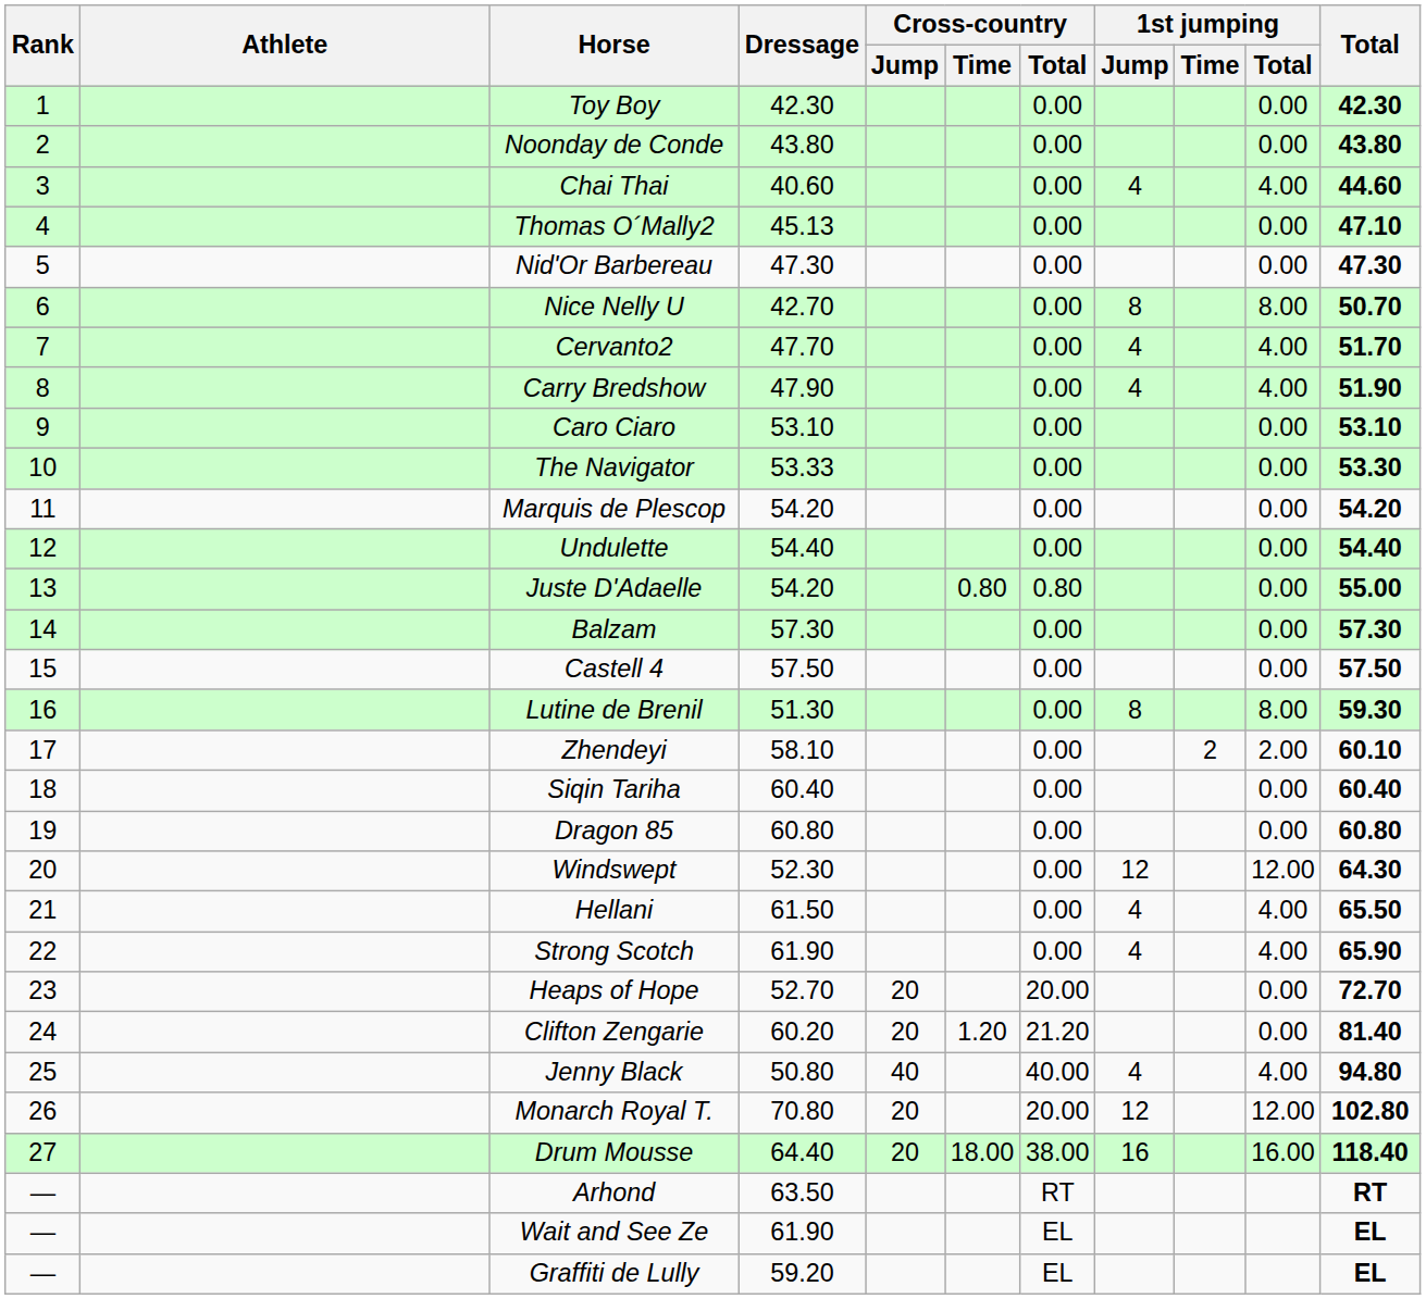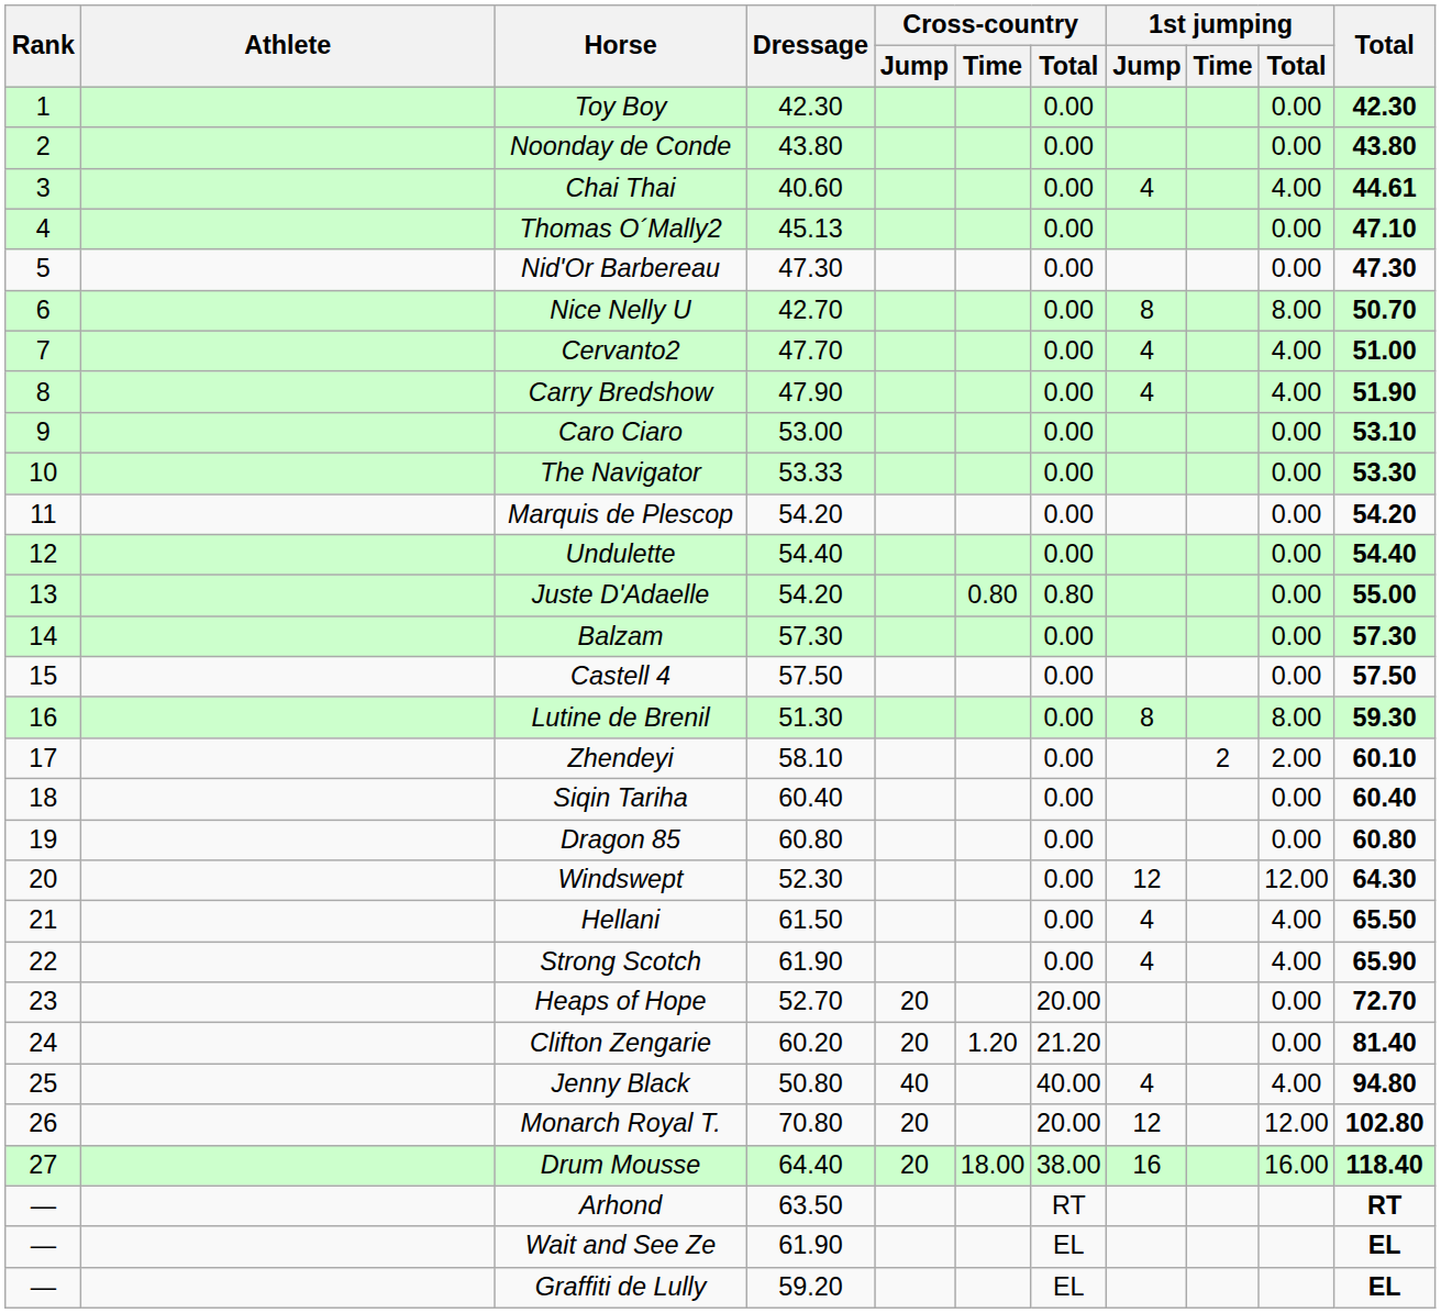Chai Thai | Total: 44.60 -> 44.61
Cervanto2 | Total: 51.70 -> 51.00
Caro Ciaro | Dressage: 53.10 -> 53.00
